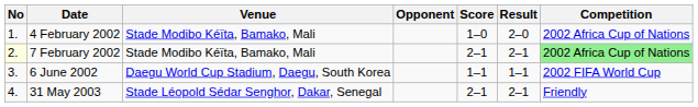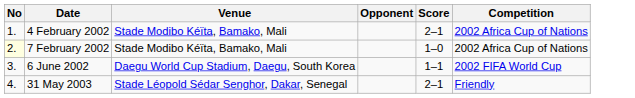- column: Result | 2–0 | 2–1 | 1–1 | 2–1
4 February 2002 | Score: 1–0 -> 2–1
7 February 2002 | Score: 2–1 -> 1–0
7 February 2002 | Competition: lightgreen background -> no background
